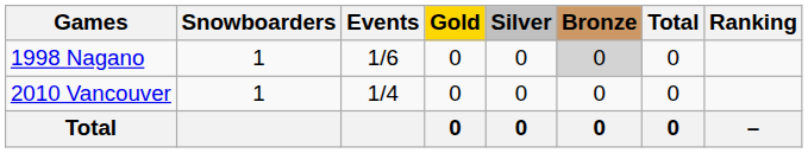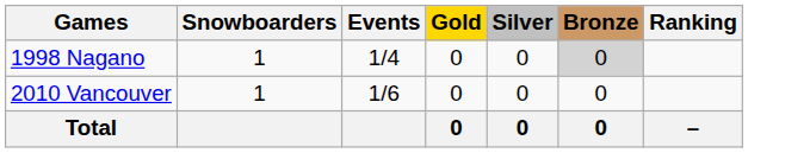- column: Total | 0 | 0 | 0
1998 Nagano | Events: 1/6 -> 1/4
2010 Vancouver | Events: 1/4 -> 1/6
